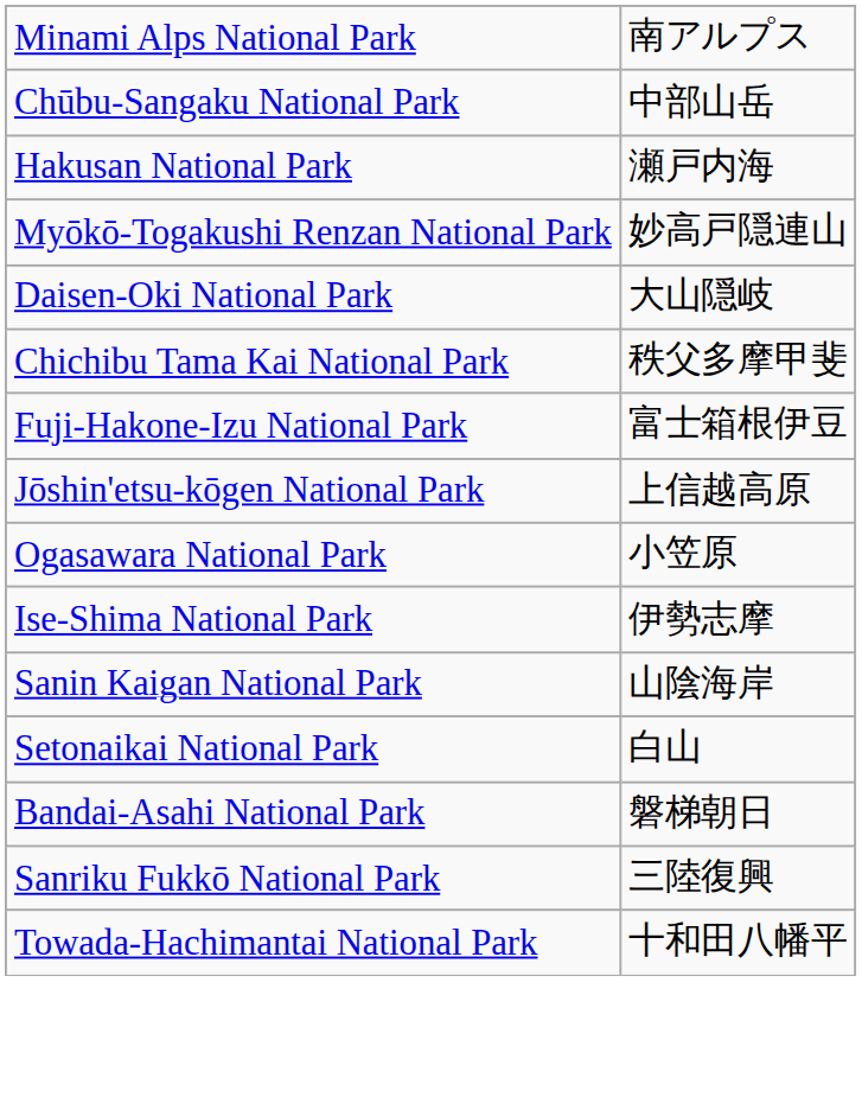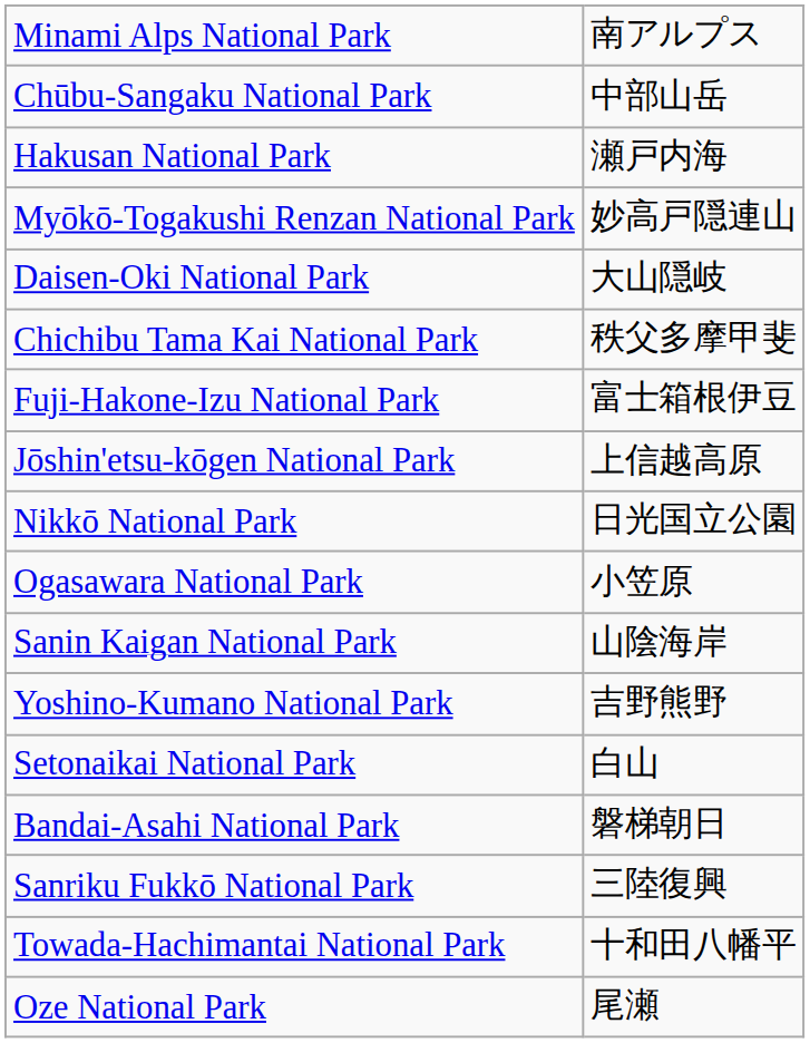+ row: Nikkō National Park | 日光国立公園
- row: Ise-Shima National Park | 伊勢志摩
+ row: Yoshino-Kumano National Park | 吉野熊野
+ row: Oze National Park | 尾瀬
